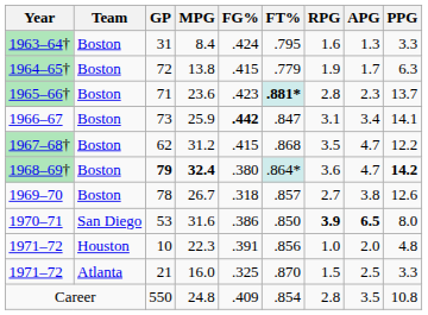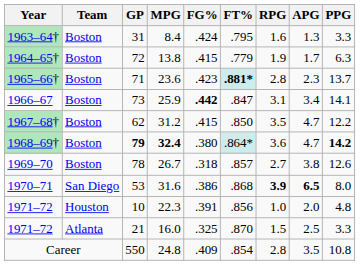62 | FT%: .868 -> .850
53 | FT%: .850 -> .868
